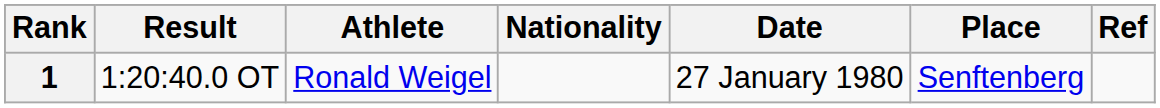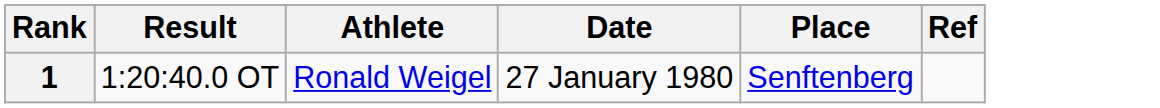- column: Nationality
